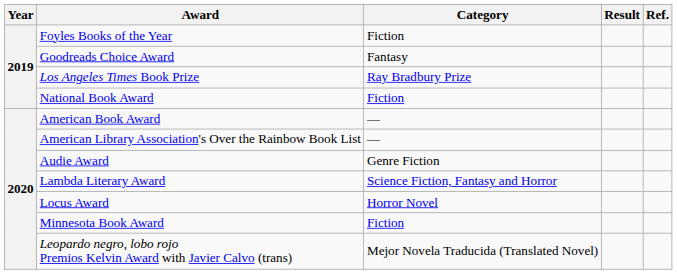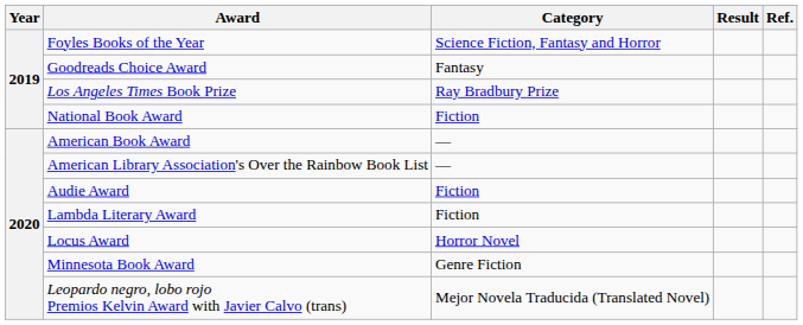Foyles Books of the Year | Category: Fiction -> Science Fiction, Fantasy and Horror
Audie Award | Category: Genre Fiction -> Fiction
Lambda Literary Award | Category: Science Fiction, Fantasy and Horror -> Fiction
Minnesota Book Award | Category: Fiction -> Genre Fiction
